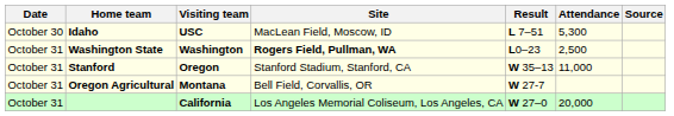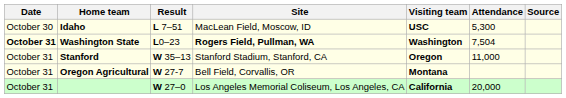columns swapped: Visiting team <-> Result
Washington State | Date: normal -> bold
Washington State | Attendance: 2,500 -> 7,504
